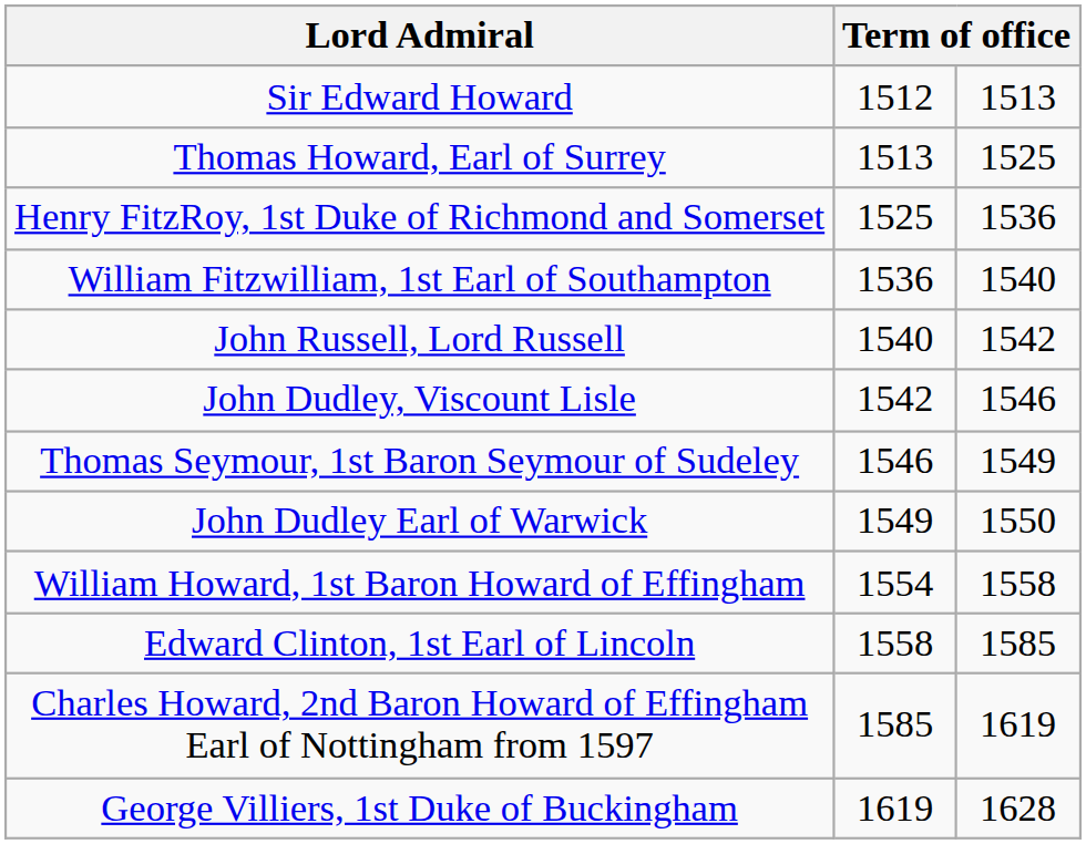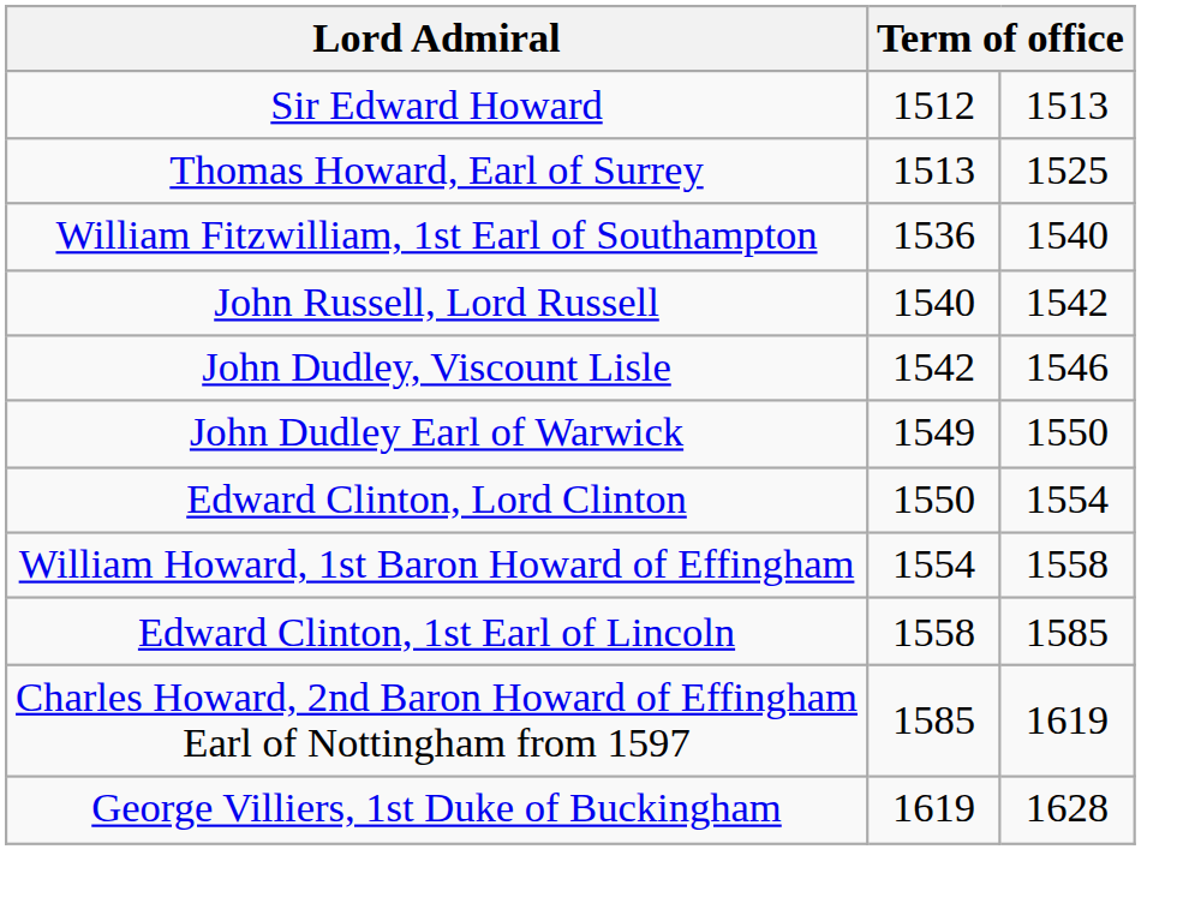- row: Henry FitzRoy, 1st Duke of Richmond and Somerset | 1525 | 1536
- row: Thomas Seymour, 1st Baron Seymour of Sudeley | 1546 | 1549
+ row: Edward Clinton, Lord Clinton | 1550 | 1554
